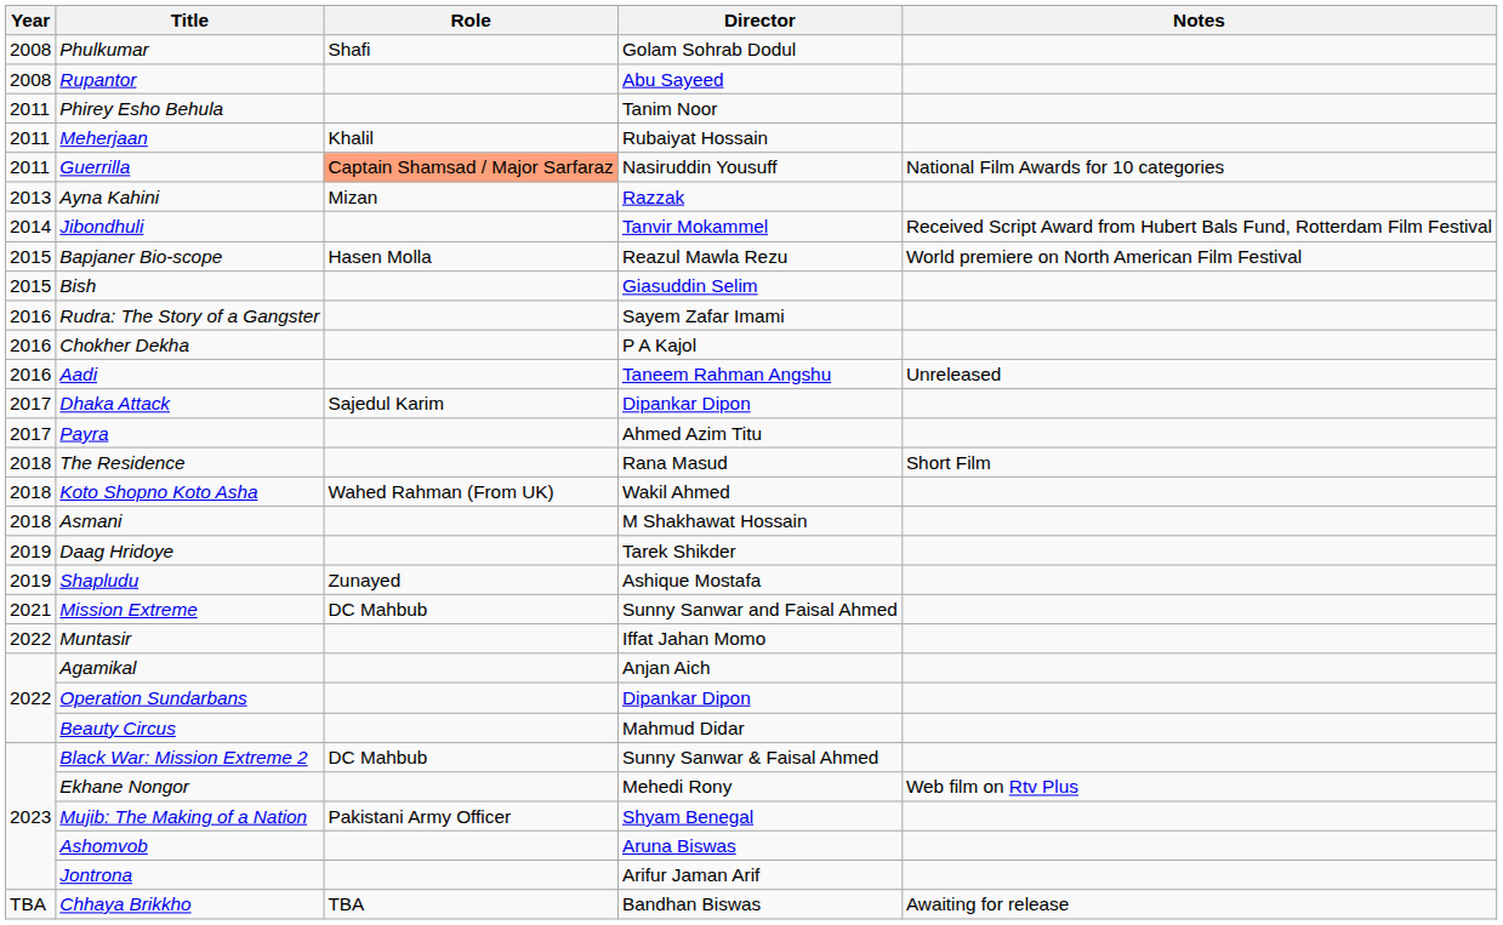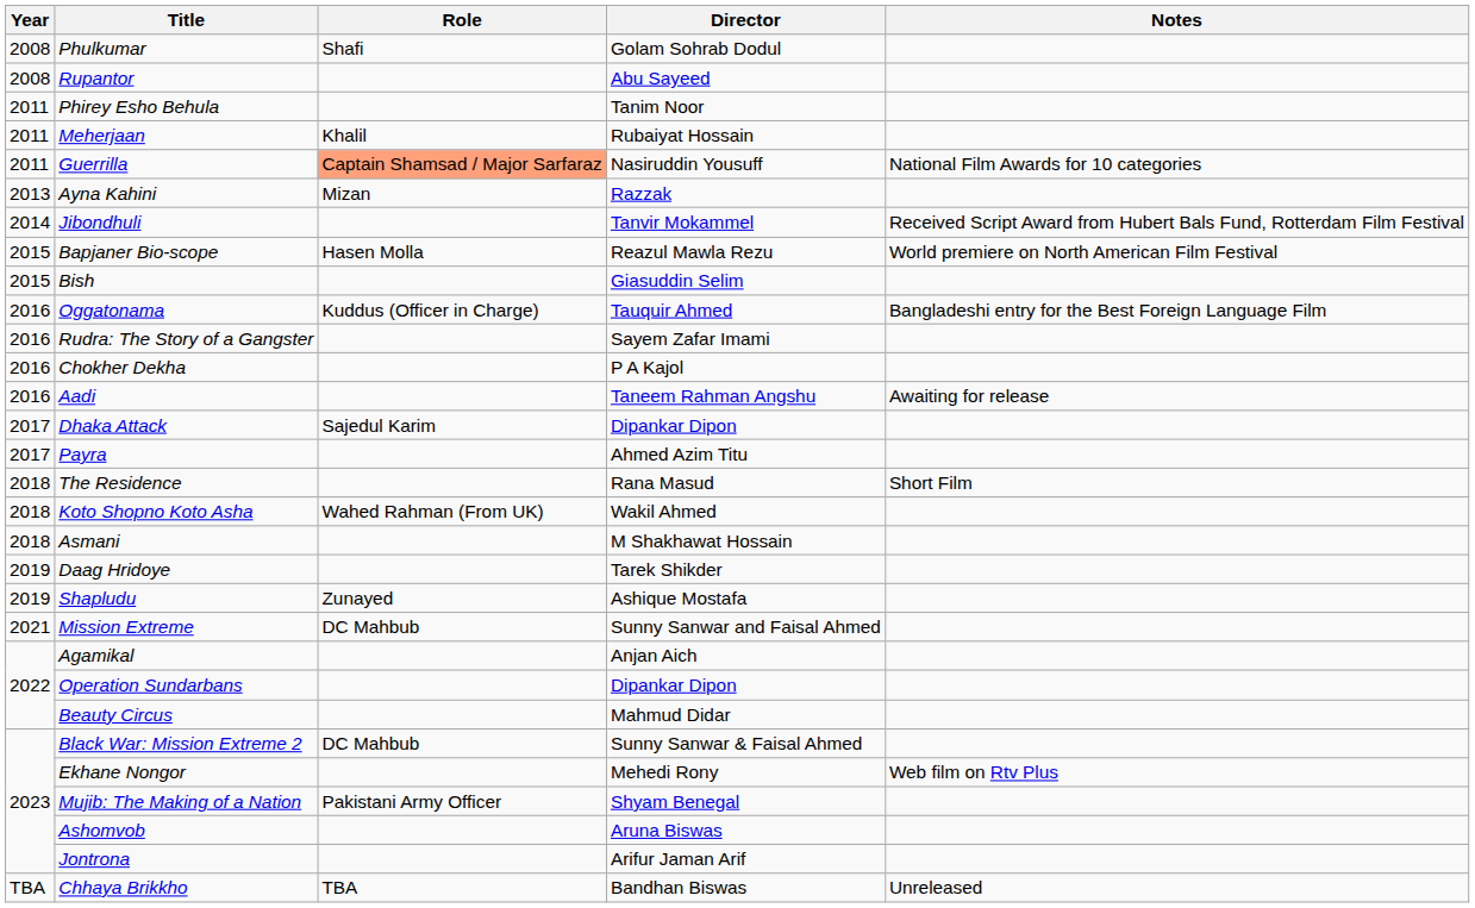+ row: 2016 | Oggatonama | Kuddus (Officer in Charge) | Tauquir Ahmed | Bangladeshi entry for the Best Foreign Language Film
Aadi | Notes: Unreleased -> Awaiting for release
- row: 2022 | Muntasir | Iffat Jahan Momo
Chhaya Brikkho | Notes: Awaiting for release -> Unreleased
